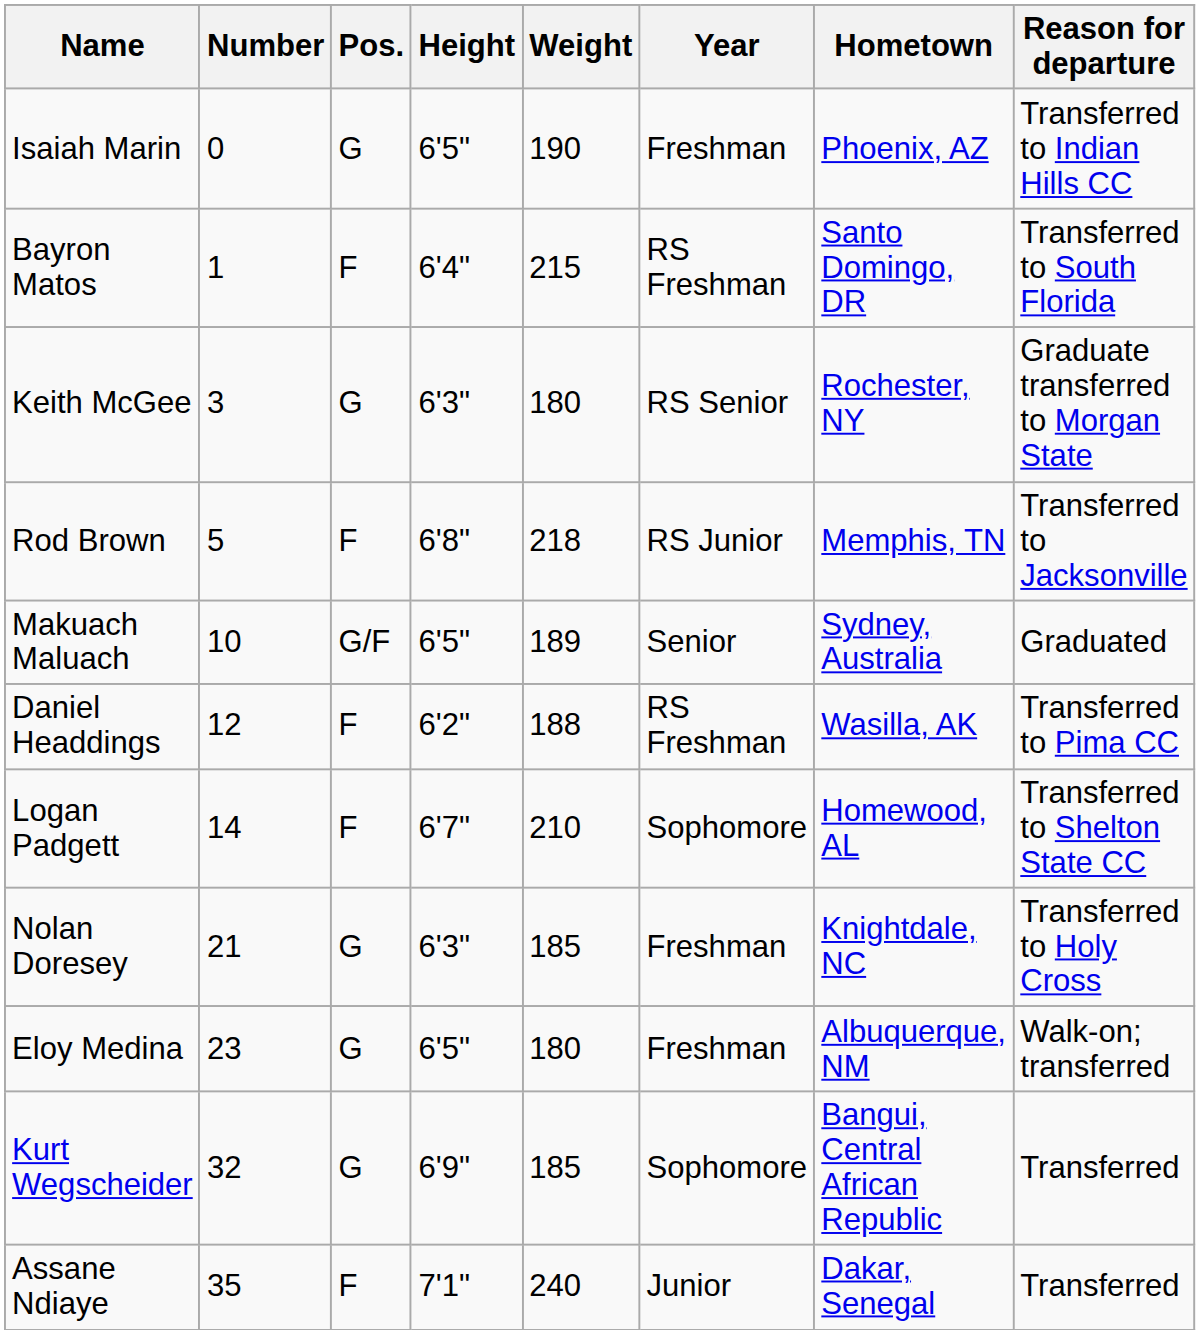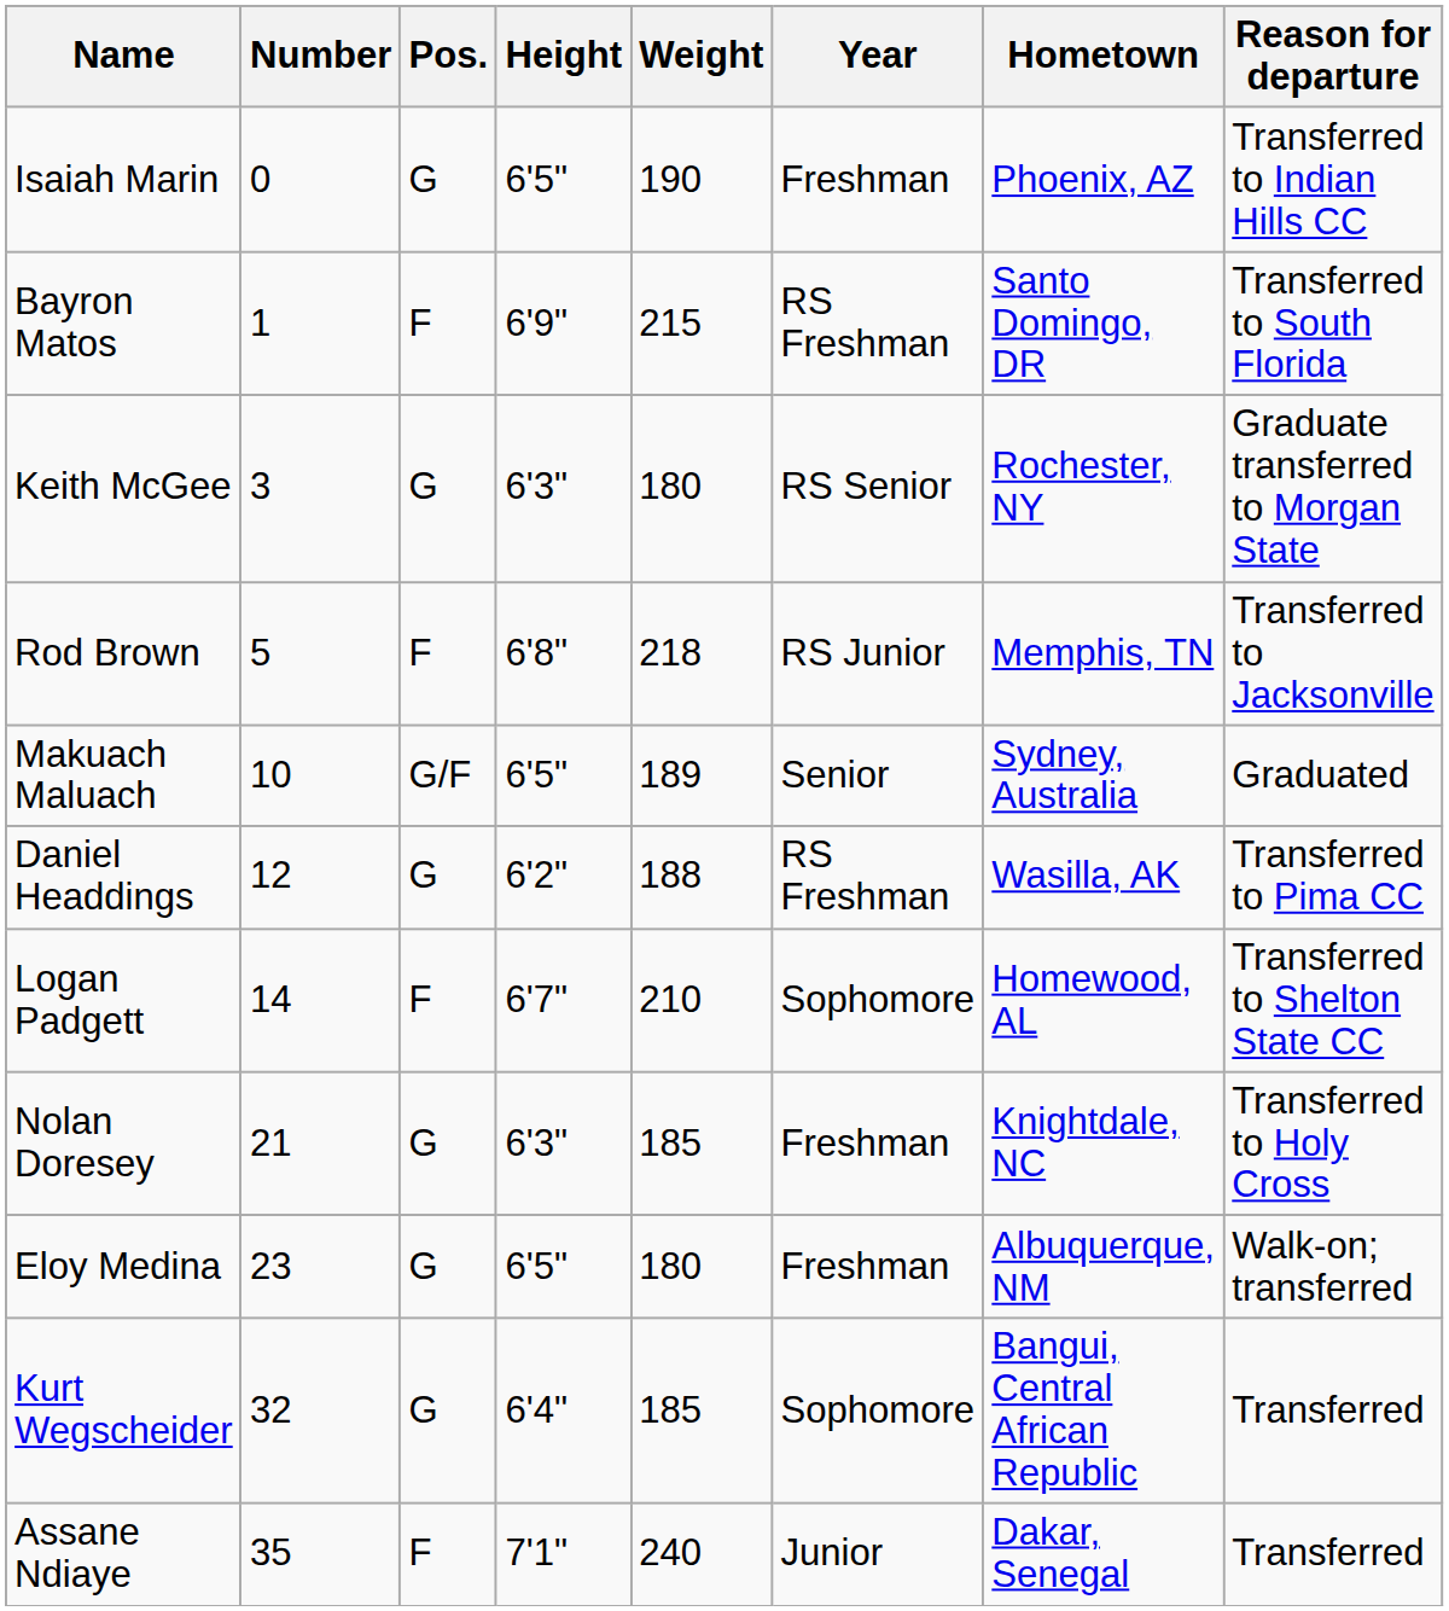Bayron Matos | Height: 6'4" -> 6'9"
Daniel Headdings | Pos.: F -> G
Kurt Wegscheider | Height: 6'9" -> 6'4"
